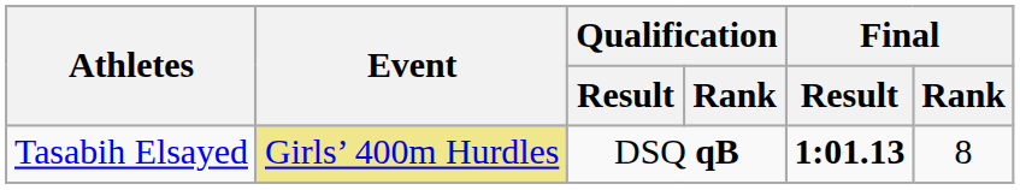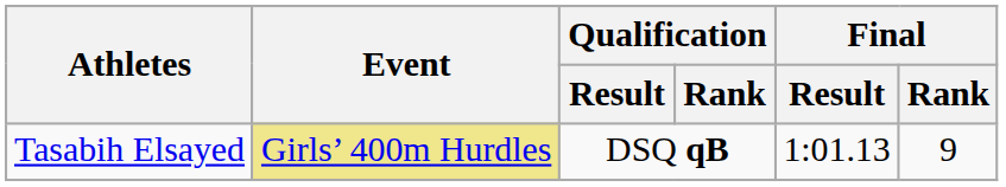Tasabih Elsayed | Final / Result: bold -> normal
Tasabih Elsayed | Final / Rank: 8 -> 9
